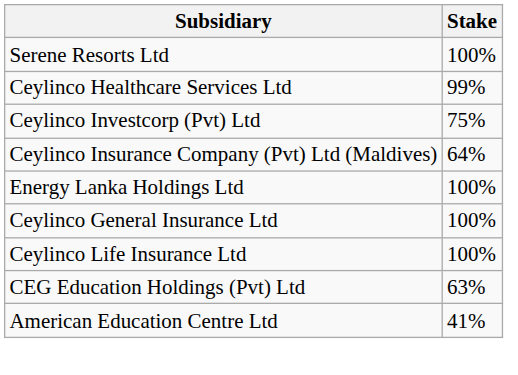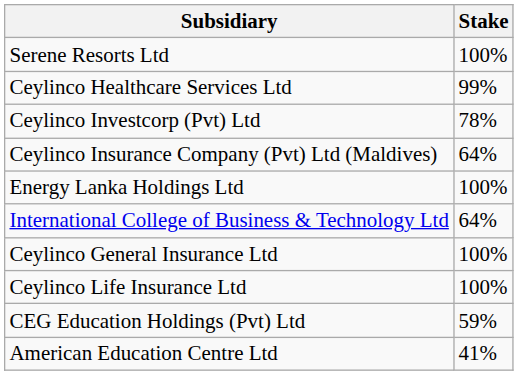Ceylinco Investcorp (Pvt) Ltd | Stake: 75% -> 78%
+ row: International College of Business & Technology Ltd | 64%
CEG Education Holdings (Pvt) Ltd | Stake: 63% -> 59%
